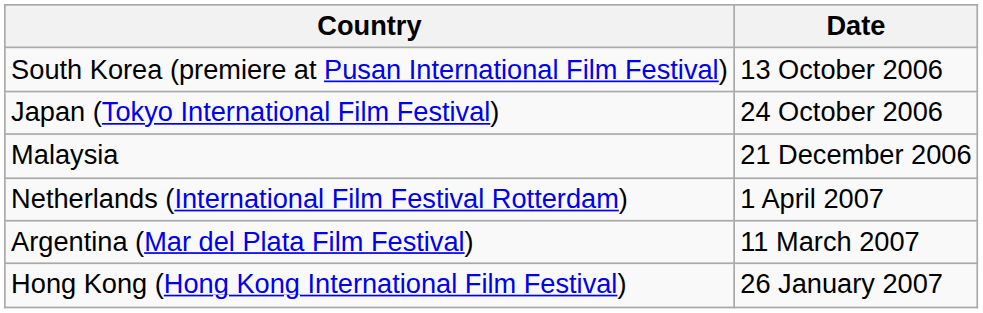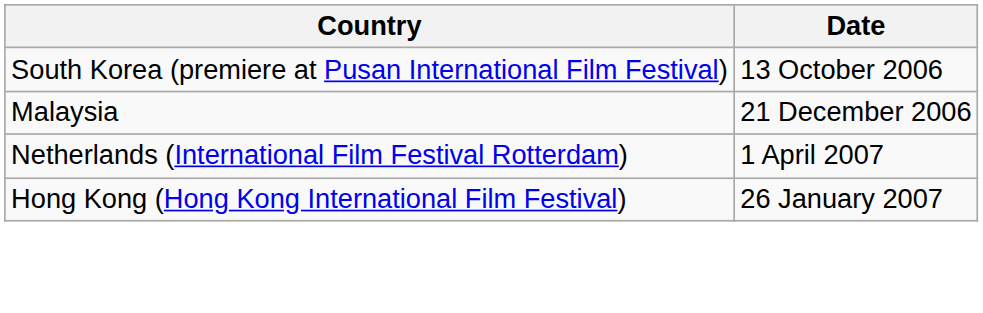- row: Japan (Tokyo International Film Festival) | 24 October 2006
- row: Argentina (Mar del Plata Film Festival) | 11 March 2007
